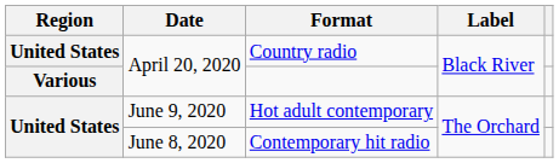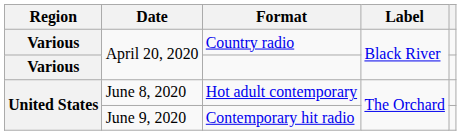Country radio | Region: United States -> Various
Hot adult contemporary | Date: June 9, 2020 -> June 8, 2020
Contemporary hit radio | Date: June 8, 2020 -> June 9, 2020
